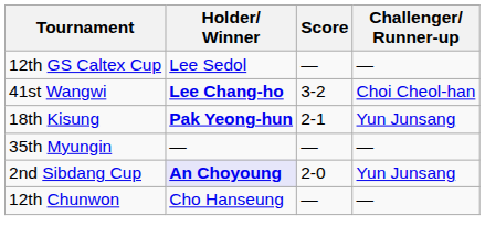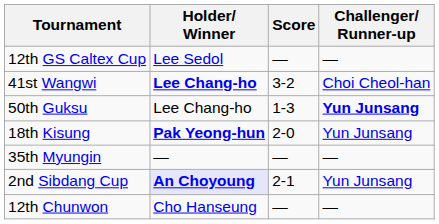+ row: 50th Guksu | Lee Chang-ho | 1-3 | Yun Junsang
18th Kisung | Score: 2-1 -> 2-0
2nd Sibdang Cup | Score: 2-0 -> 2-1
